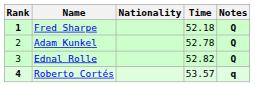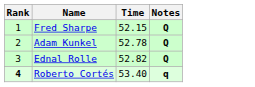- column: Nationality
Fred Sharpe | Rank: bold -> normal
Fred Sharpe | Time: 52.18 -> 52.15
Roberto Cortés | Time: 53.57 -> 53.40
